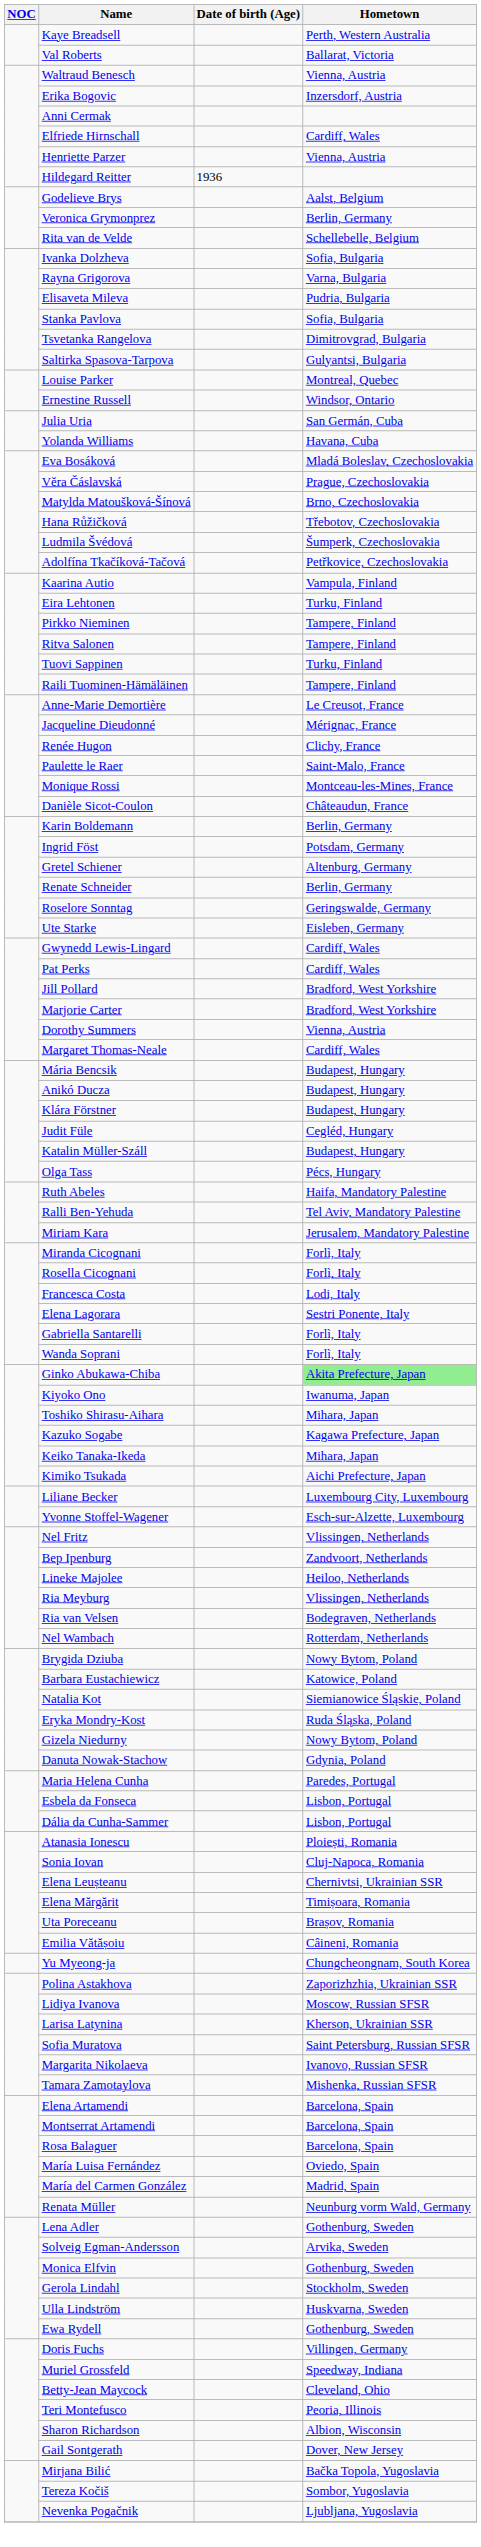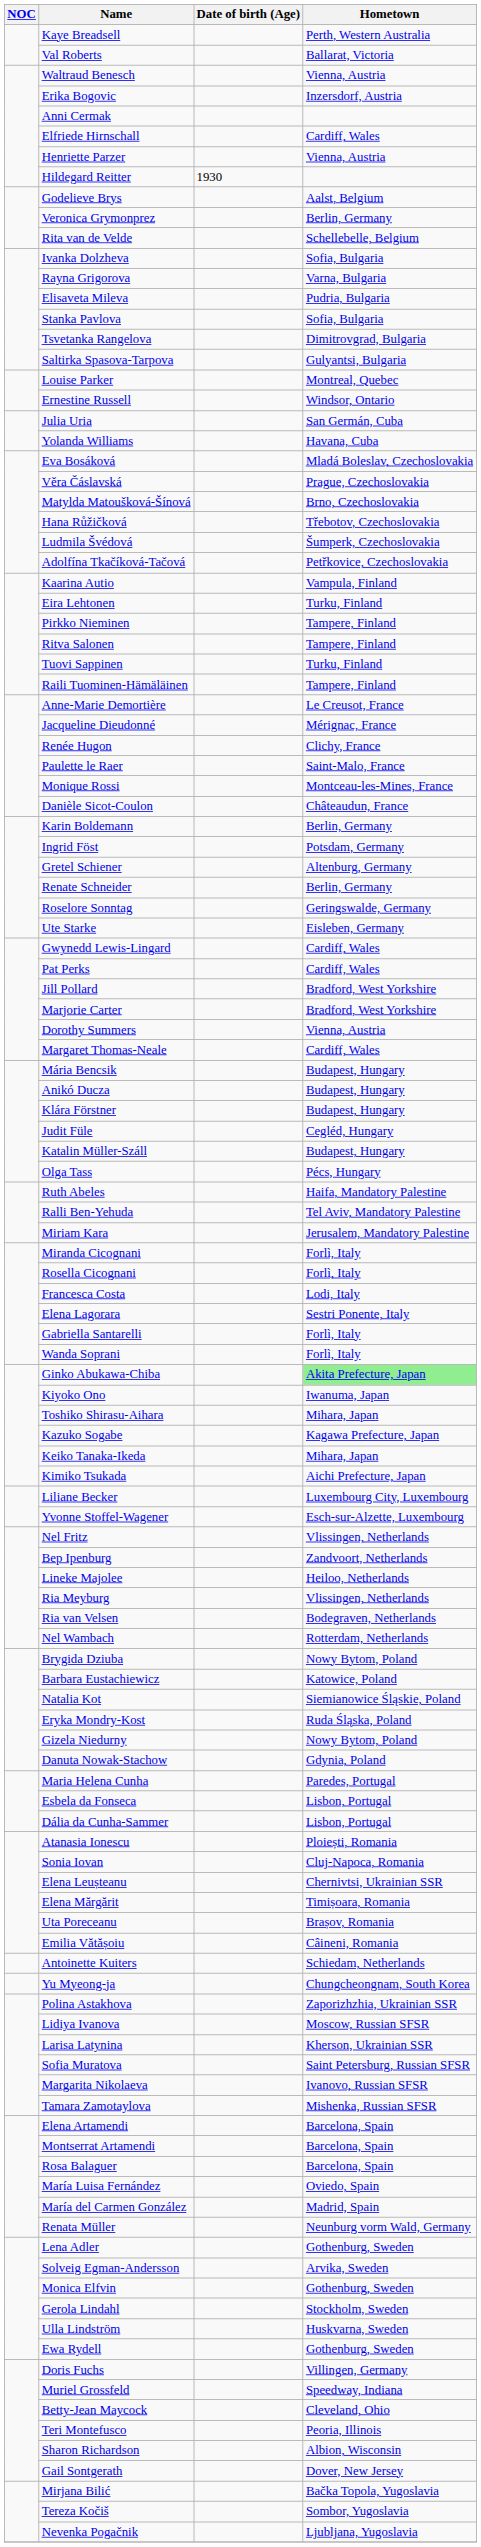Hildegard Reitter | Date of birth (Age): 1936 -> 1930
+ row: Antoinette Kuiters | Schiedam, Netherlands
